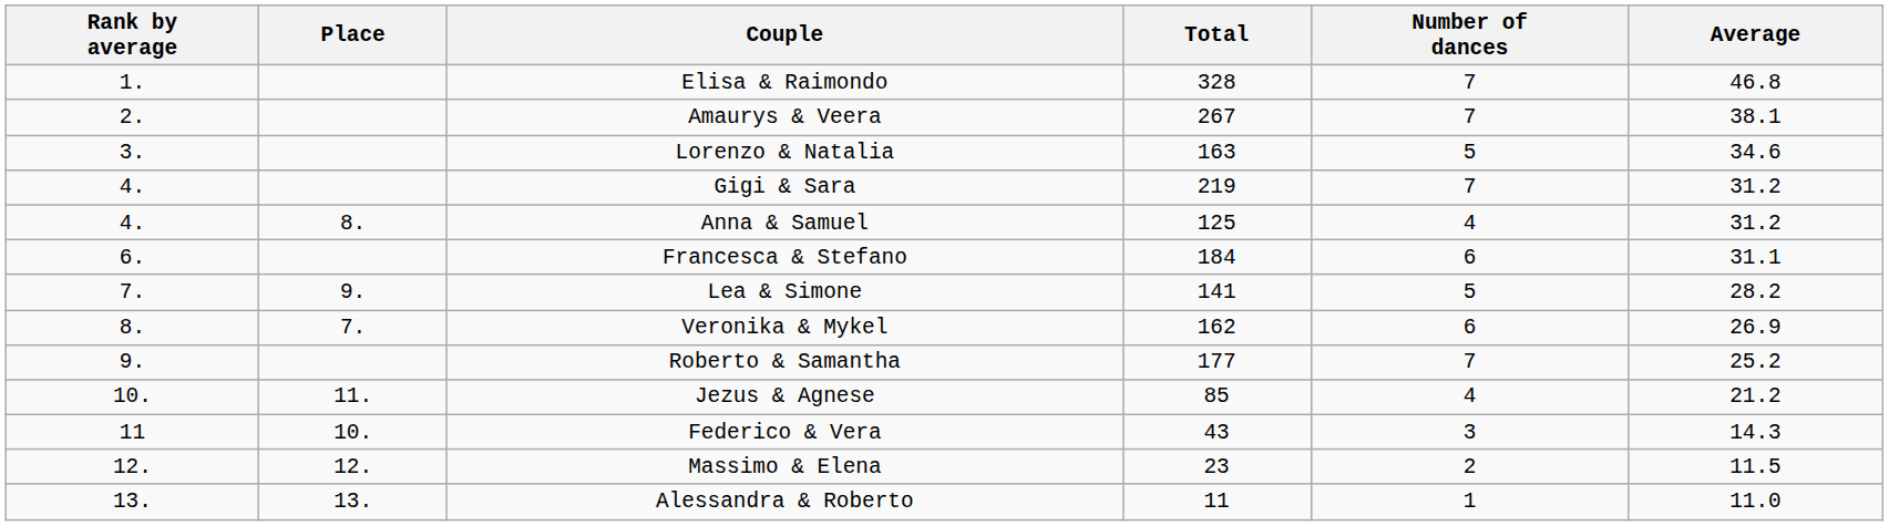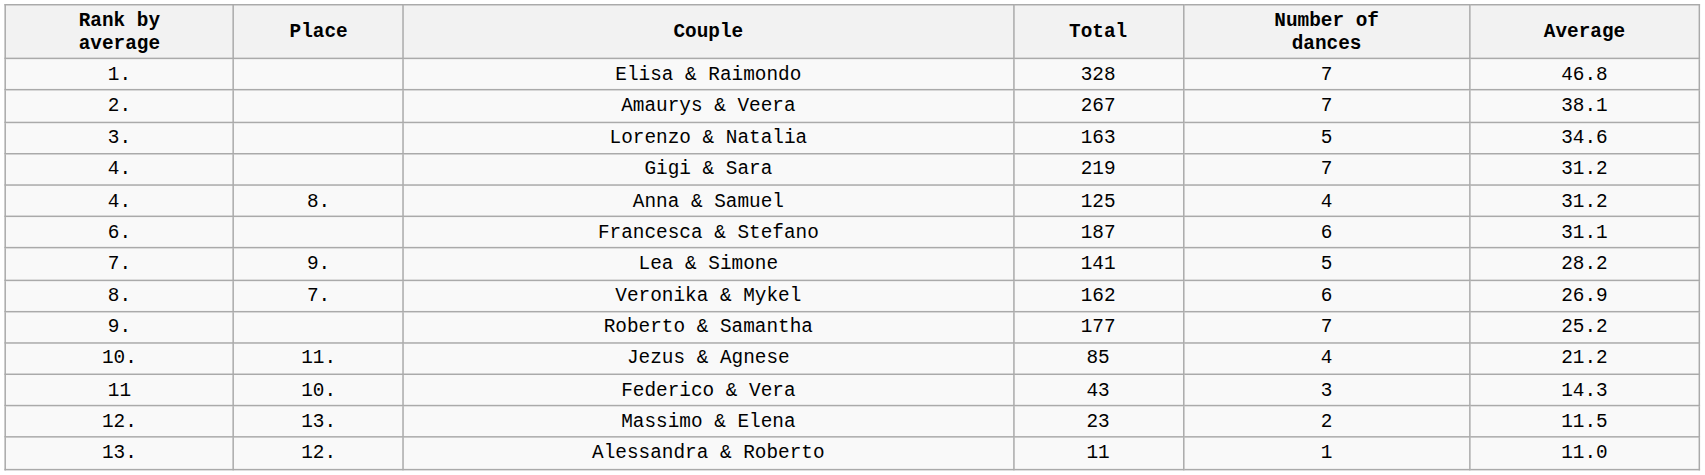Francesca & Stefano | Total: 184 -> 187
Massimo & Elena | Place: 12. -> 13.
Alessandra & Roberto | Place: 13. -> 12.
